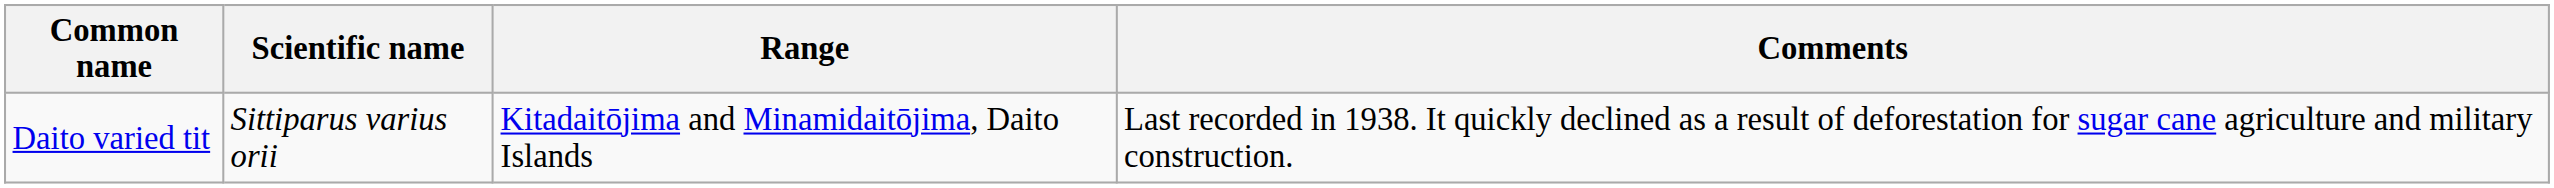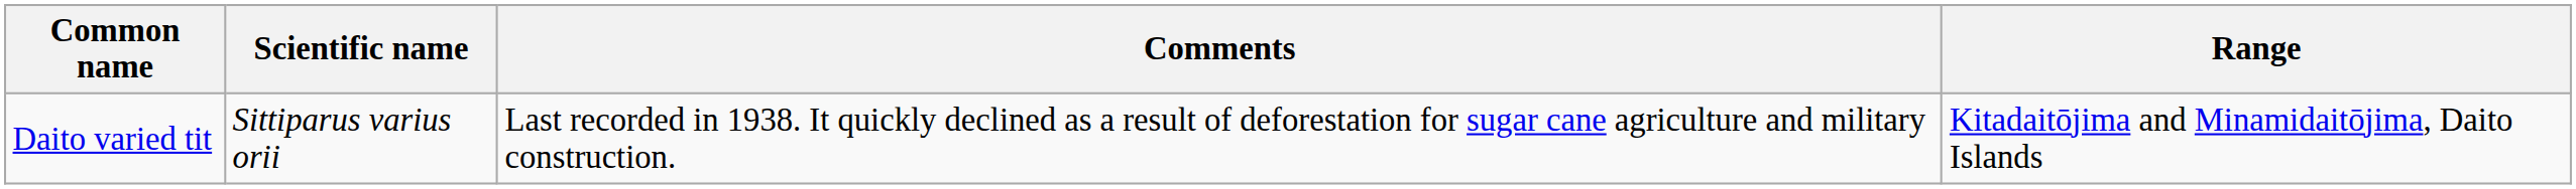columns swapped: Range <-> Comments
